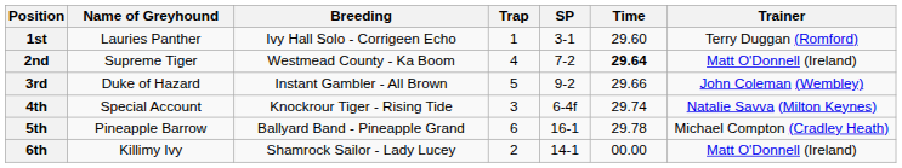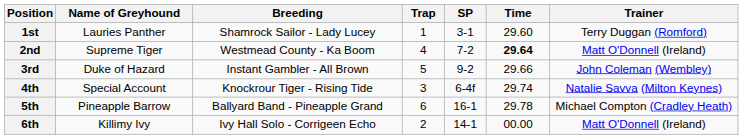1st | Breeding: Ivy Hall Solo - Corrigeen Echo -> Shamrock Sailor - Lady Lucey
6th | Breeding: Shamrock Sailor - Lady Lucey -> Ivy Hall Solo - Corrigeen Echo
